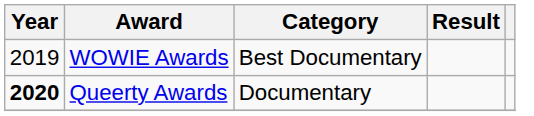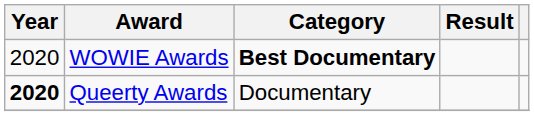WOWIE Awards | Year: 2019 -> 2020
WOWIE Awards | Category: normal -> bold
